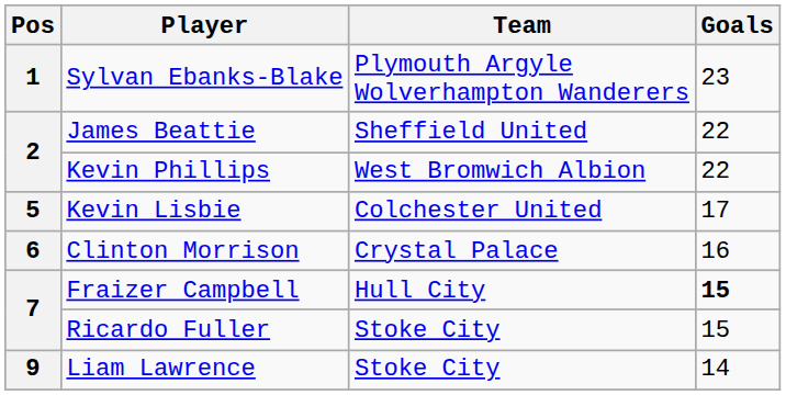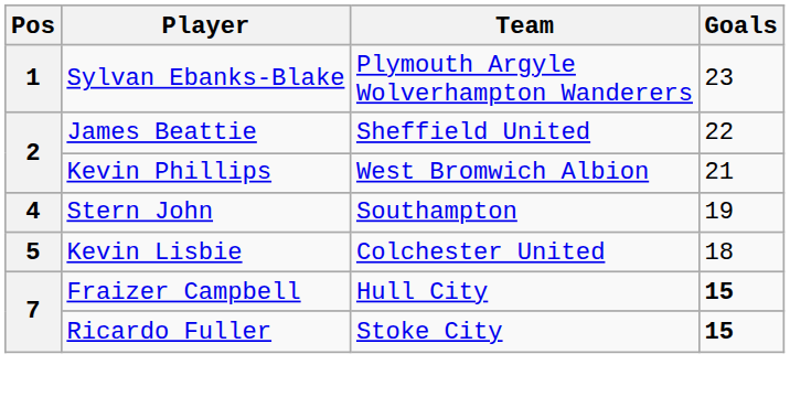Kevin Phillips | Goals: 22 -> 21
+ row: 4 | Stern John | Southampton | 19
Kevin Lisbie | Goals: 17 -> 18
- row: 6 | Clinton Morrison | Crystal Palace | 16
Ricardo Fuller | Goals: normal -> bold
- row: 9 | Liam Lawrence | Stoke City | 14
